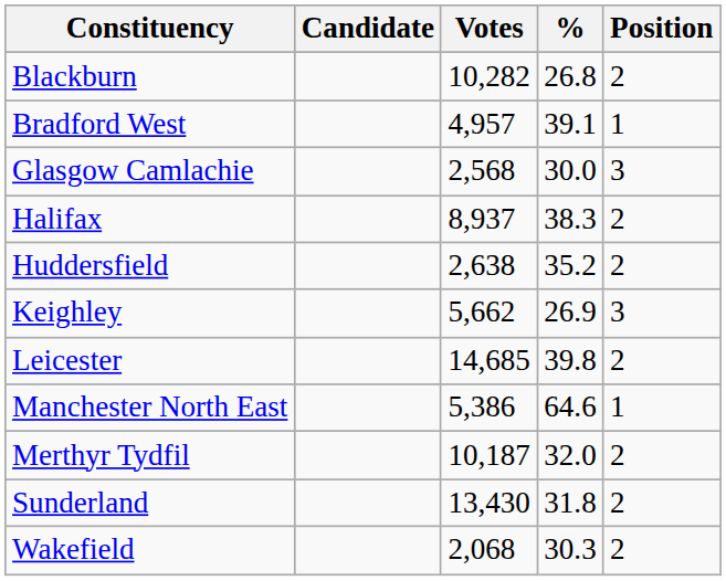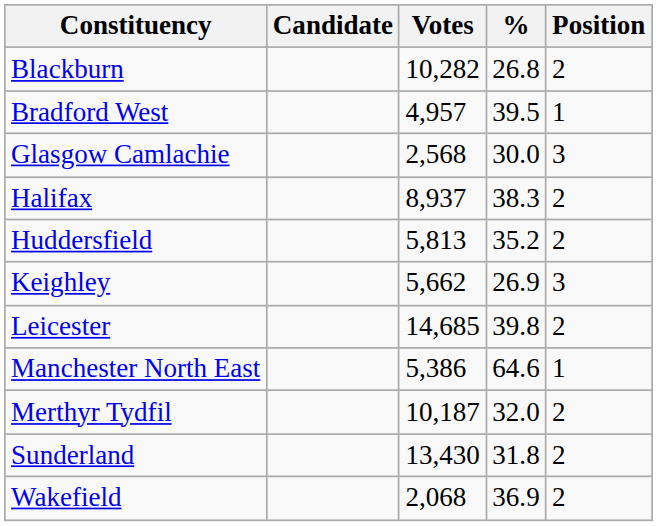Bradford West | %: 39.1 -> 39.5
Huddersfield | Votes: 2,638 -> 5,813
Wakefield | %: 30.3 -> 36.9
